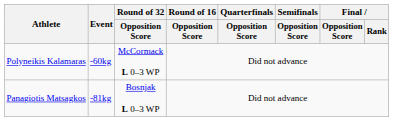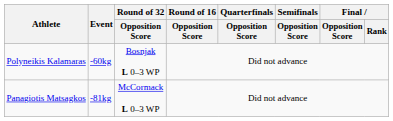Polyneikis Kalamaras | Round of 32 / Opposition Score: McCormack L 0–3 WP -> Bosnjak L 0–3 WP
Panagiotis Matsagkos | Round of 32 / Opposition Score: Bosnjak L 0–3 WP -> McCormack L 0–3 WP
